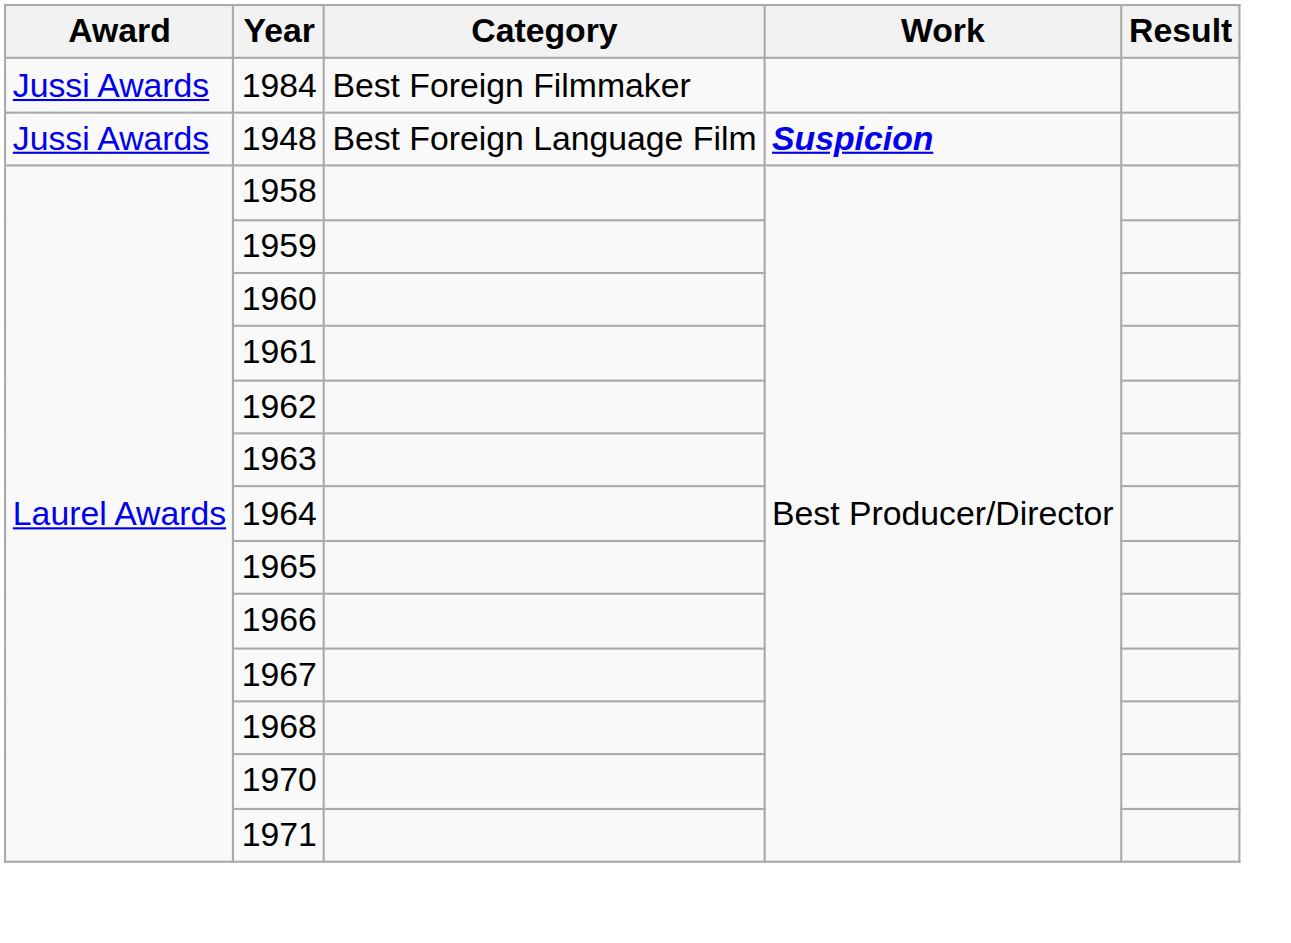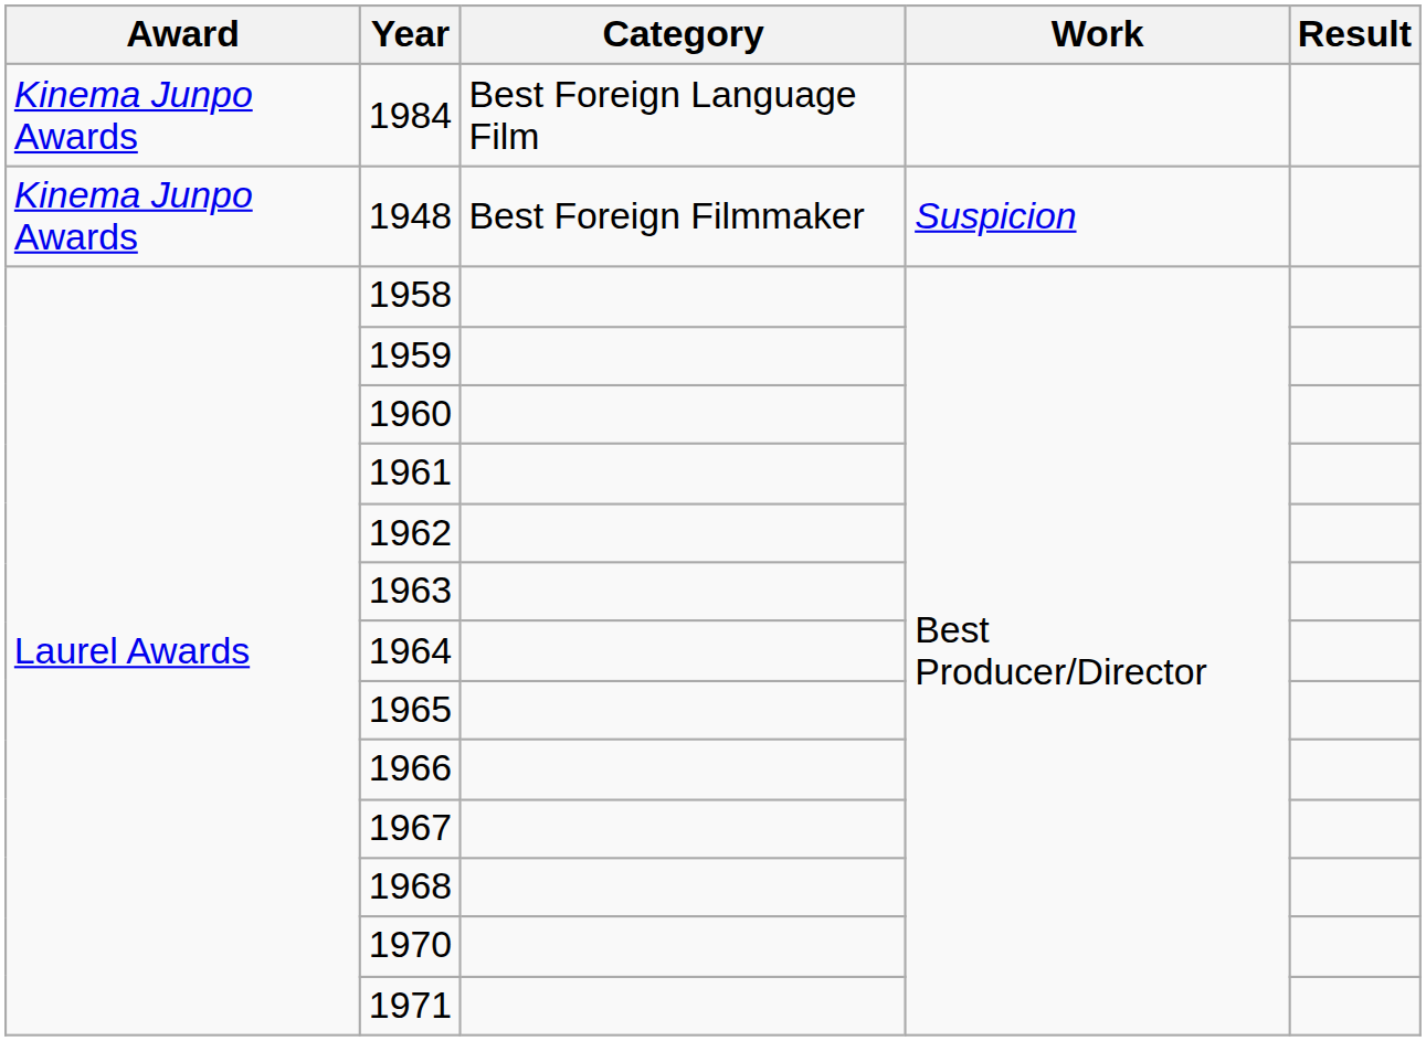1984 | Award: Jussi Awards -> Kinema Junpo Awards
1984 | Category: Best Foreign Filmmaker -> Best Foreign Language Film
1948 | Award: Jussi Awards -> Kinema Junpo Awards
1948 | Category: Best Foreign Language Film -> Best Foreign Filmmaker
1948 | Work: bold -> normal
